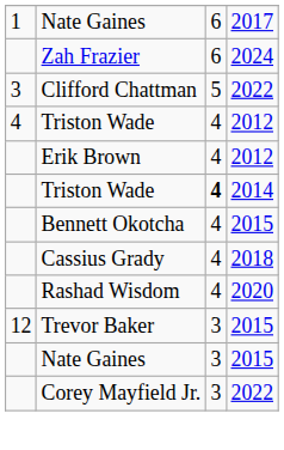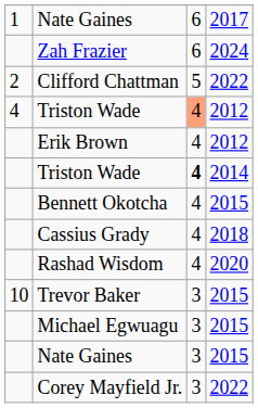Clifford Chattman | column 1: 3 -> 2
Triston Wade / 2012 | column 3: no background -> lightsalmon background
Trevor Baker | column 1: 12 -> 10
+ row: Michael Egwuagu | 3 | 2015
